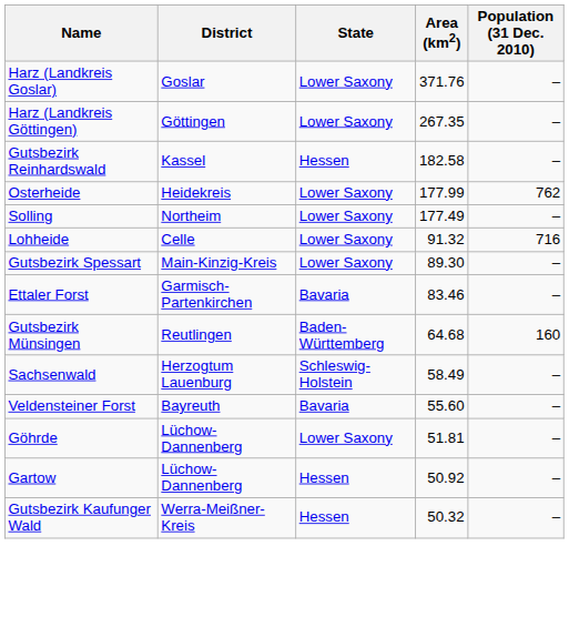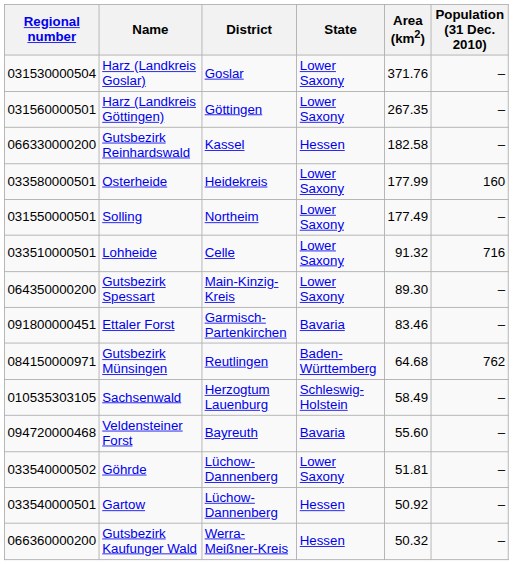+ column: Regional number | 031530000504 | 031560000501 | 066330000200 | 033580000501 | 031550000501 | 033510000501 | 064350000200 | 091800000451 | 084150000971 | 010535303105 | 094720000468 | 033540000502 | 033540000501 | 066360000200
Osterheide | Population (31 Dec. 2010): 762 -> 160
Gutsbezirk Münsingen | Population (31 Dec. 2010): 160 -> 762
